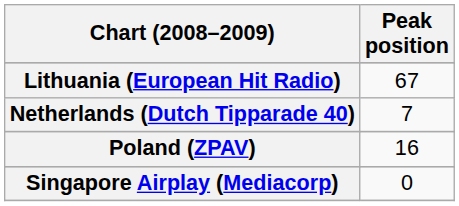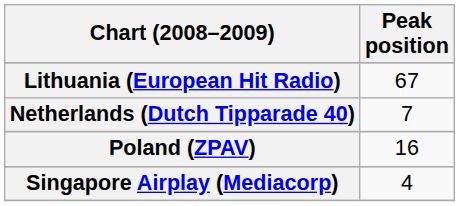Singapore Airplay (Mediacorp) | Peak position: 0 -> 4
